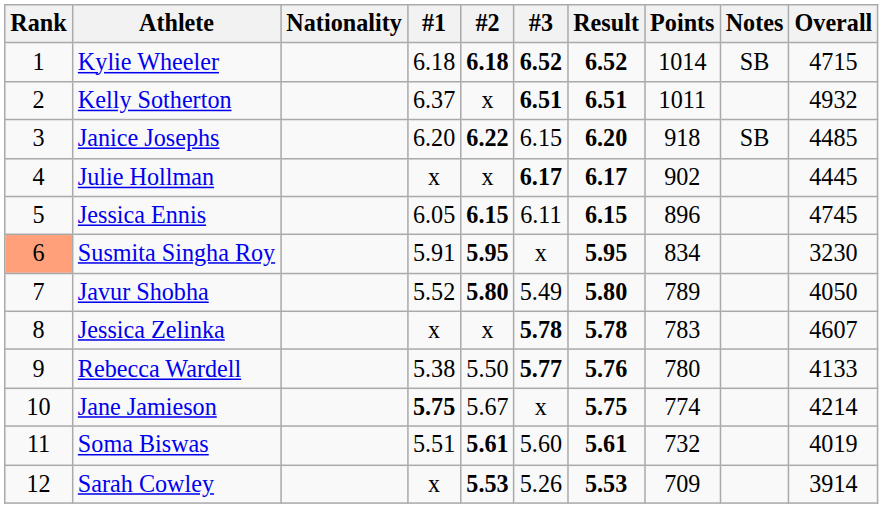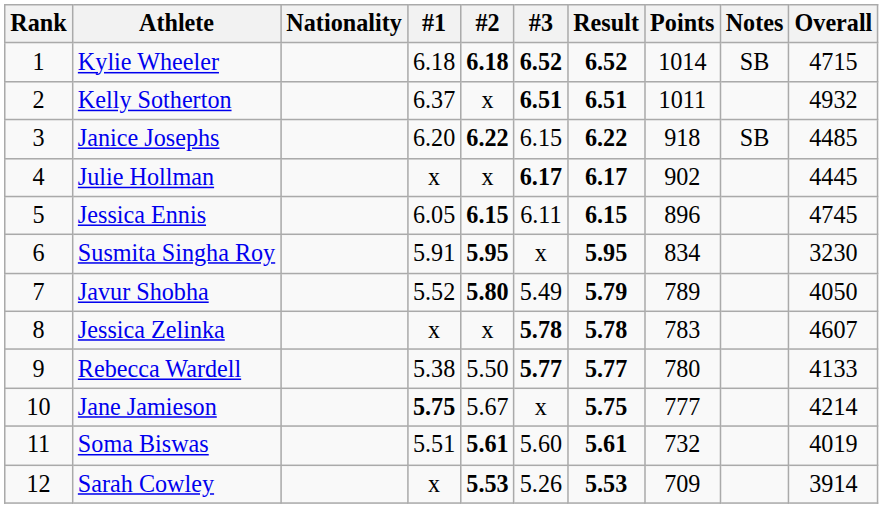Janice Josephs | Result: 6.20 -> 6.22
Susmita Singha Roy | Rank: lightsalmon background -> no background
Javur Shobha | Result: 5.80 -> 5.79
Rebecca Wardell | Result: 5.76 -> 5.77
Jane Jamieson | Points: 774 -> 777
